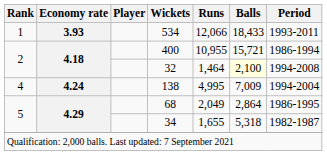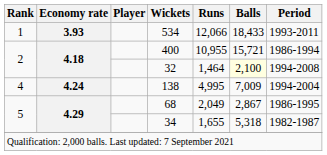68 | Balls: 2,864 -> 2,867
